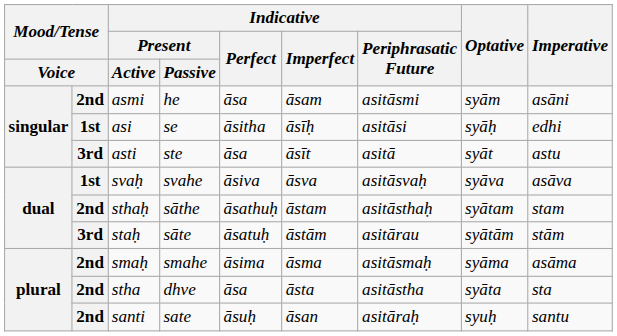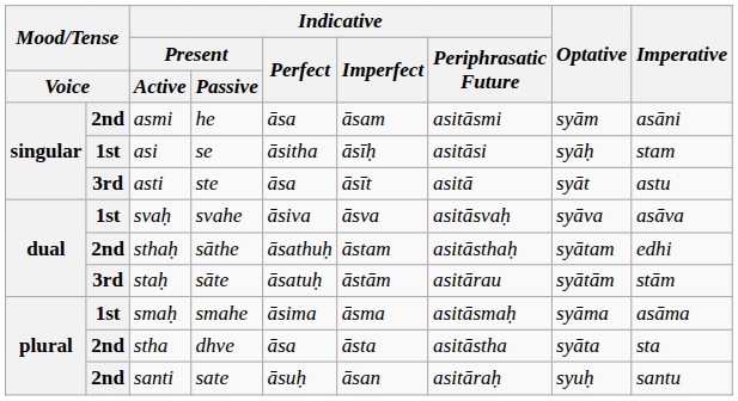asi | Imperative: edhi -> stam
sthaḥ | Imperative: stam -> edhi
smaḥ | column 2: 2nd -> 1st
